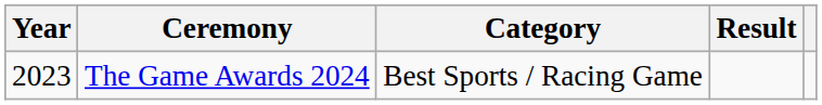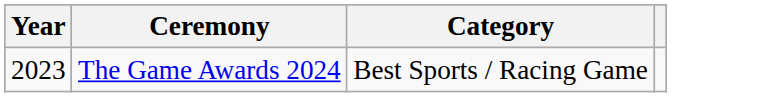- column: Result
